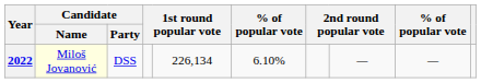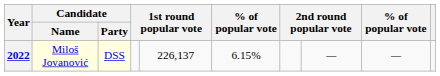2022 | Candidate / Party: no background -> lightyellow background
2022 | column 5: 226,134 -> 226,137
2022 | column 6: 6.10% -> 6.15%
